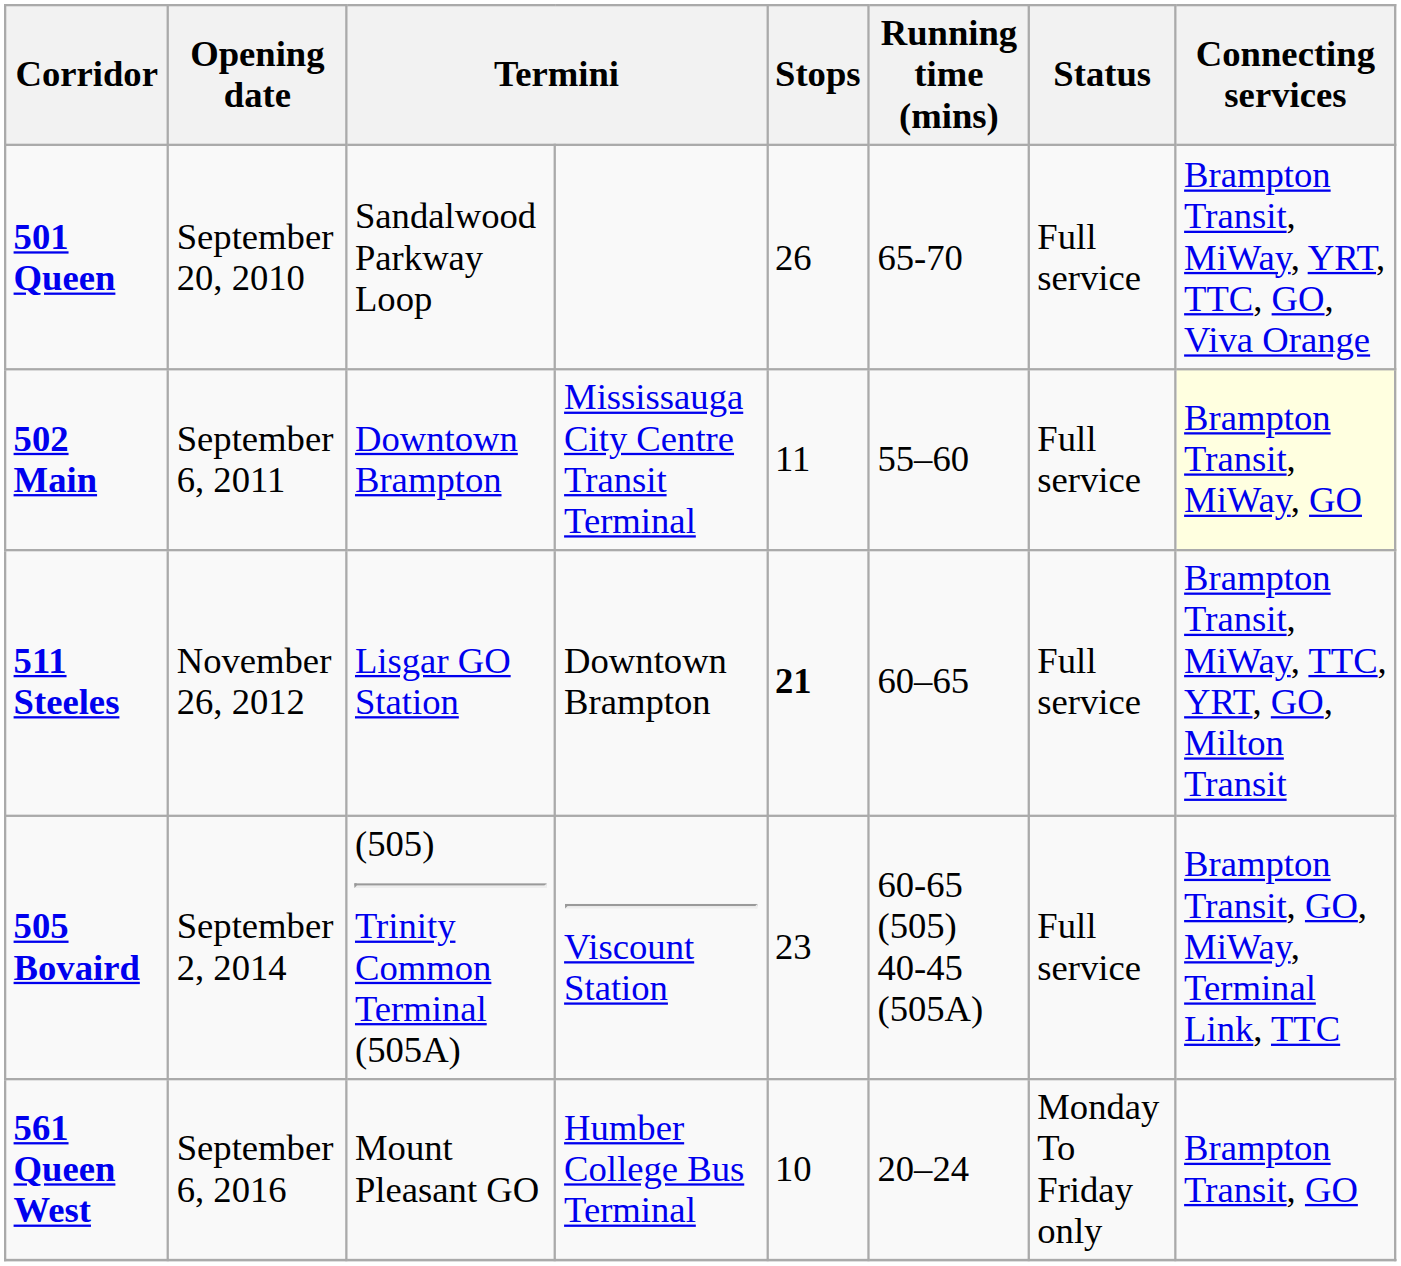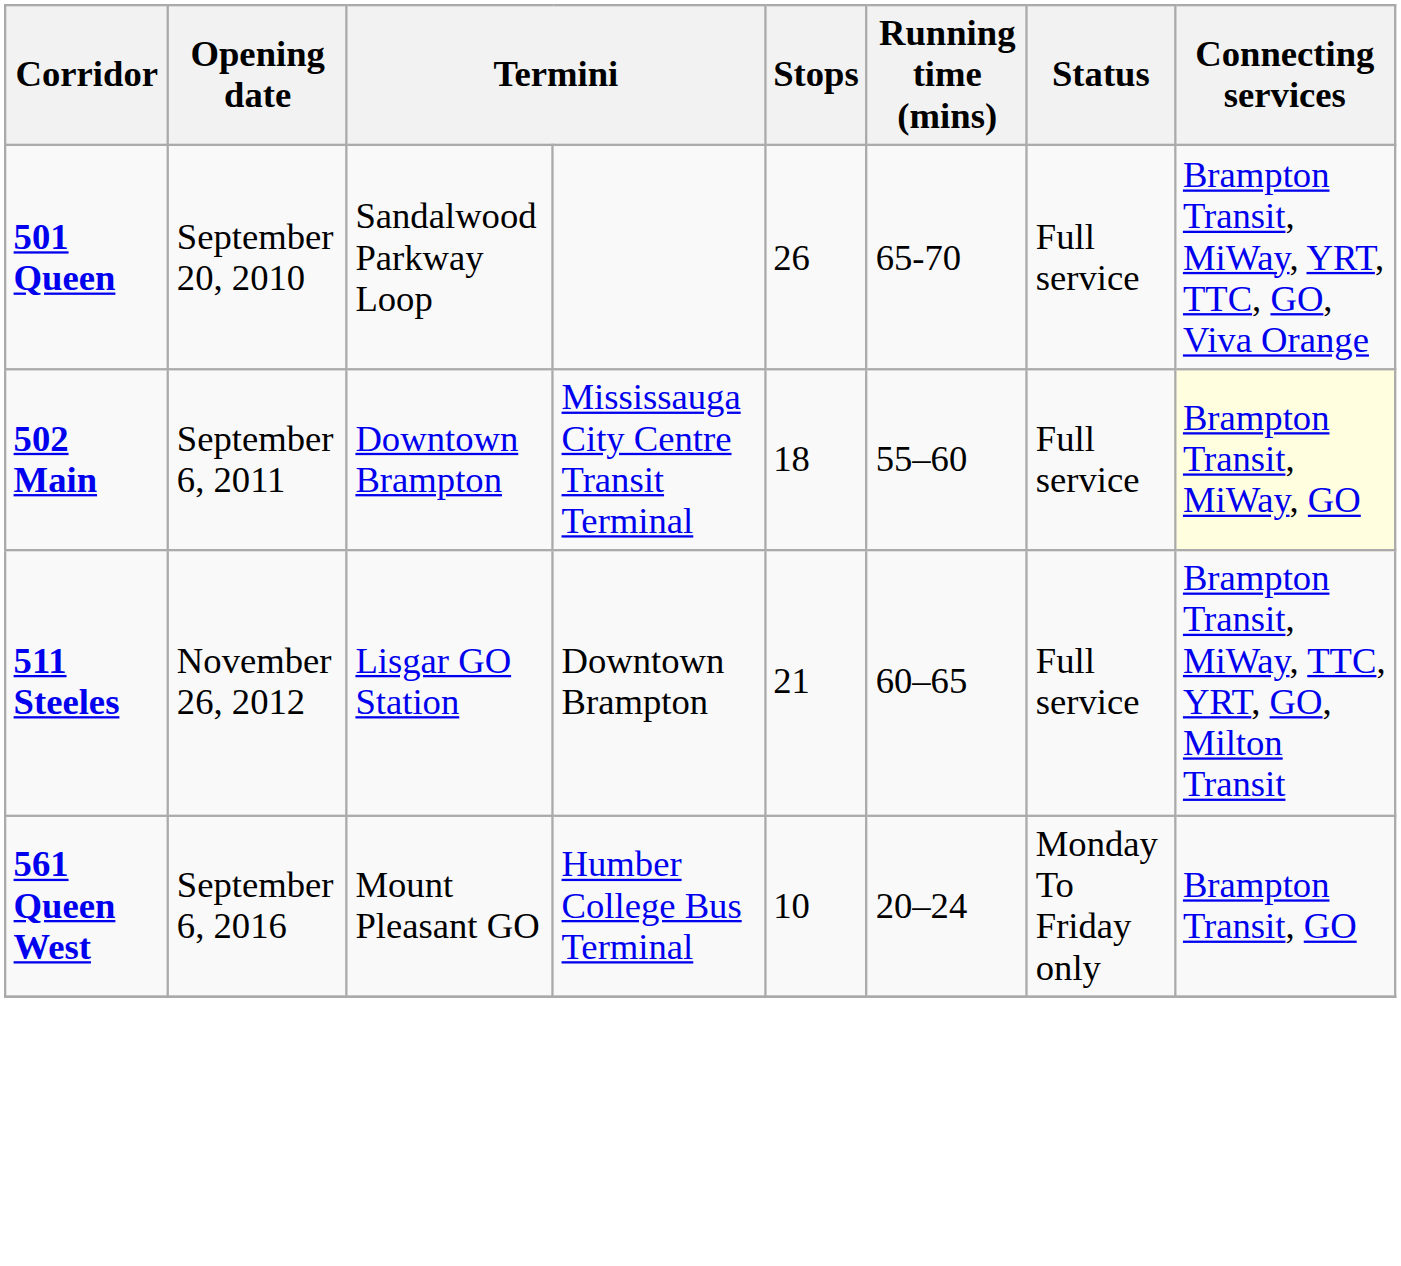502 Main | Stops: 11 -> 18
511 Steeles | Stops: bold -> normal
- row: 505 Bovaird | September 2, 2014 | (505) Trinity Common Terminal (505A) | Viscount Station | 23 | 60-65 (505) 40-45 (505A) | Full service | Brampton Transit, GO, MiWay, Terminal Link, TTC
